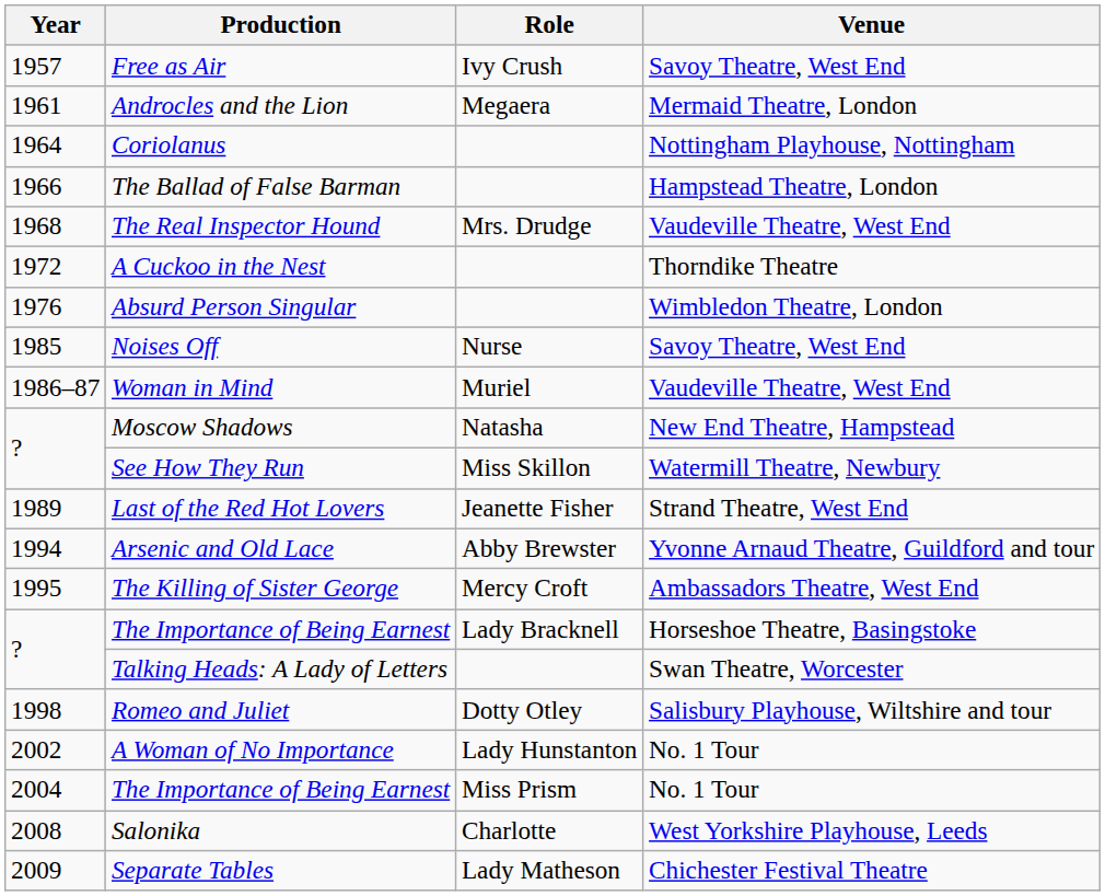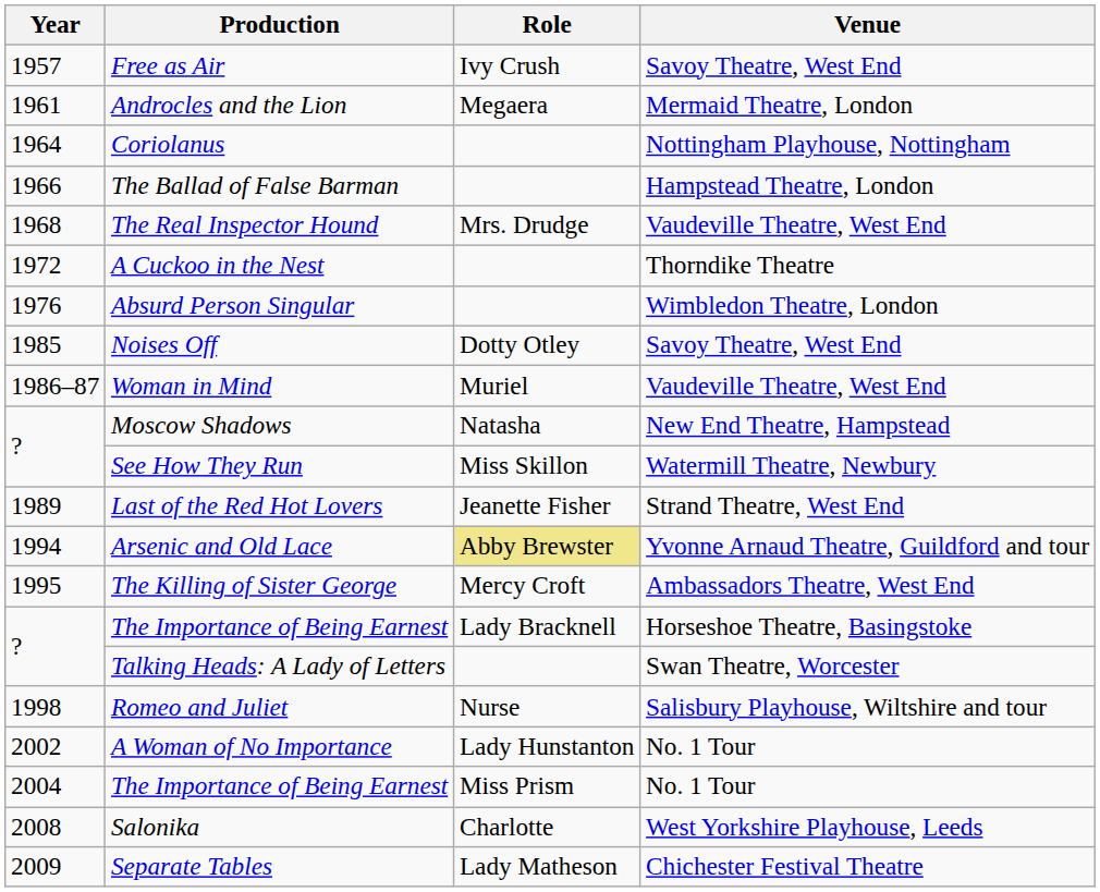Noises Off | Role: Nurse -> Dotty Otley
Arsenic and Old Lace | Role: no background -> khaki background
Romeo and Juliet | Role: Dotty Otley -> Nurse
